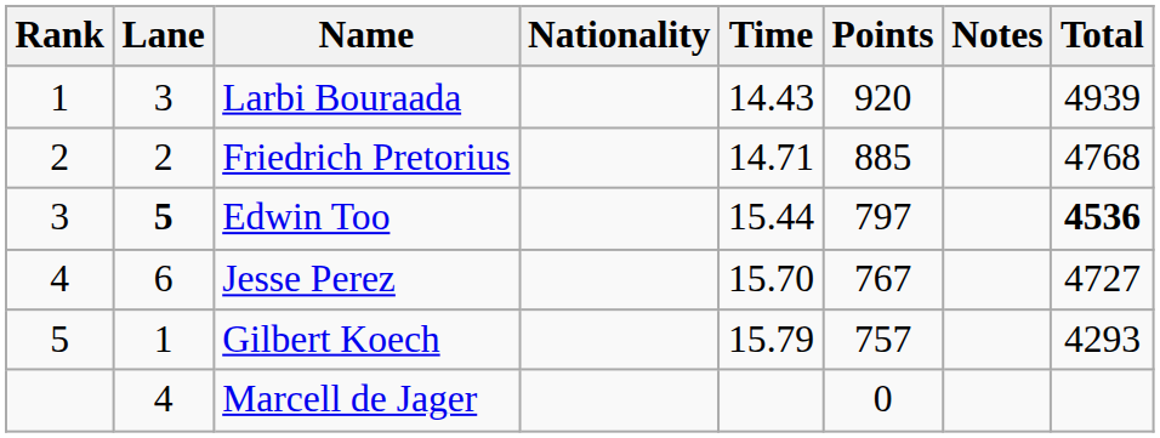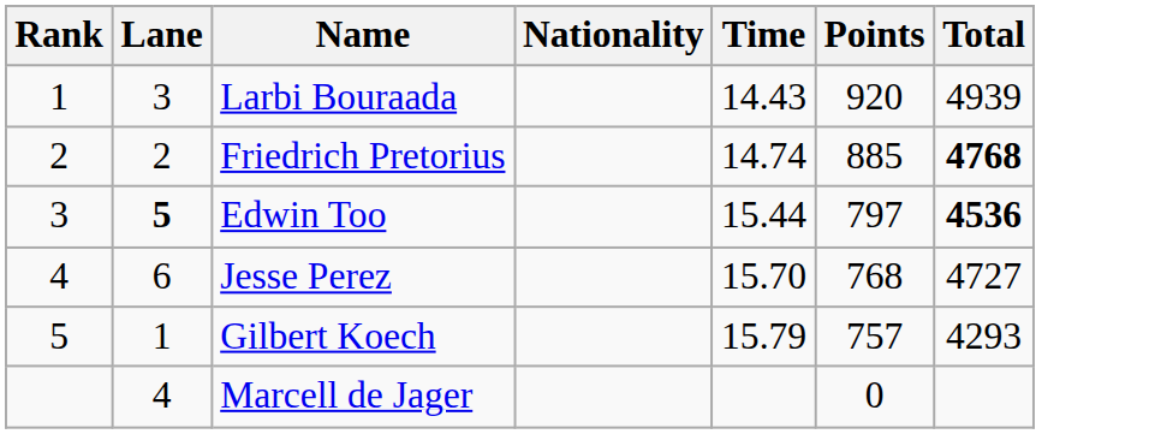- column: Notes
Friedrich Pretorius | Time: 14.71 -> 14.74
Friedrich Pretorius | Total: normal -> bold
Jesse Perez | Points: 767 -> 768
